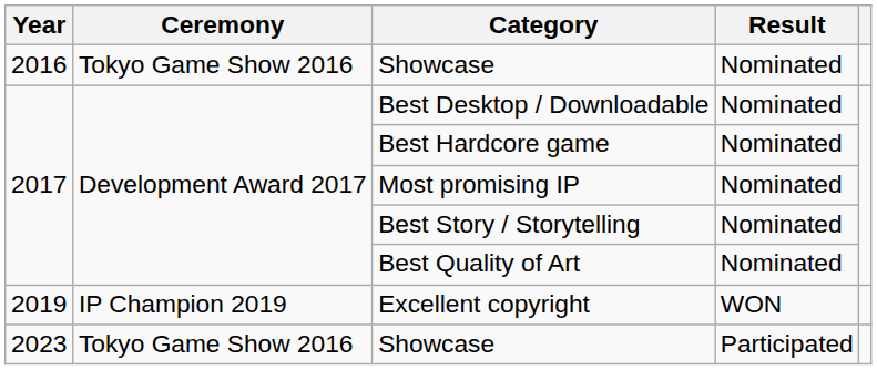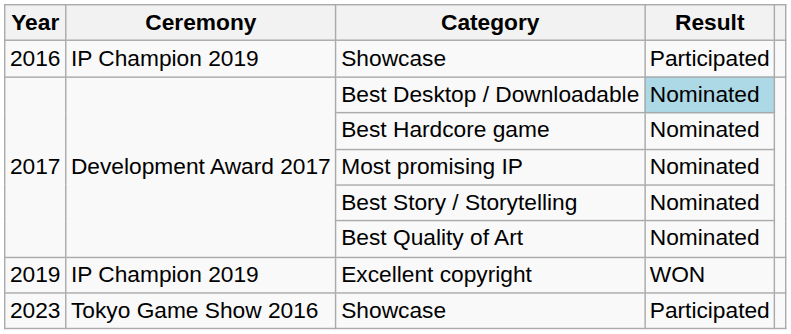2016 / Showcase | Ceremony: Tokyo Game Show 2016 -> IP Champion 2019
2016 / Showcase | Result: Nominated -> Participated
Best Desktop / Downloadable | Result: no background -> lightblue background
